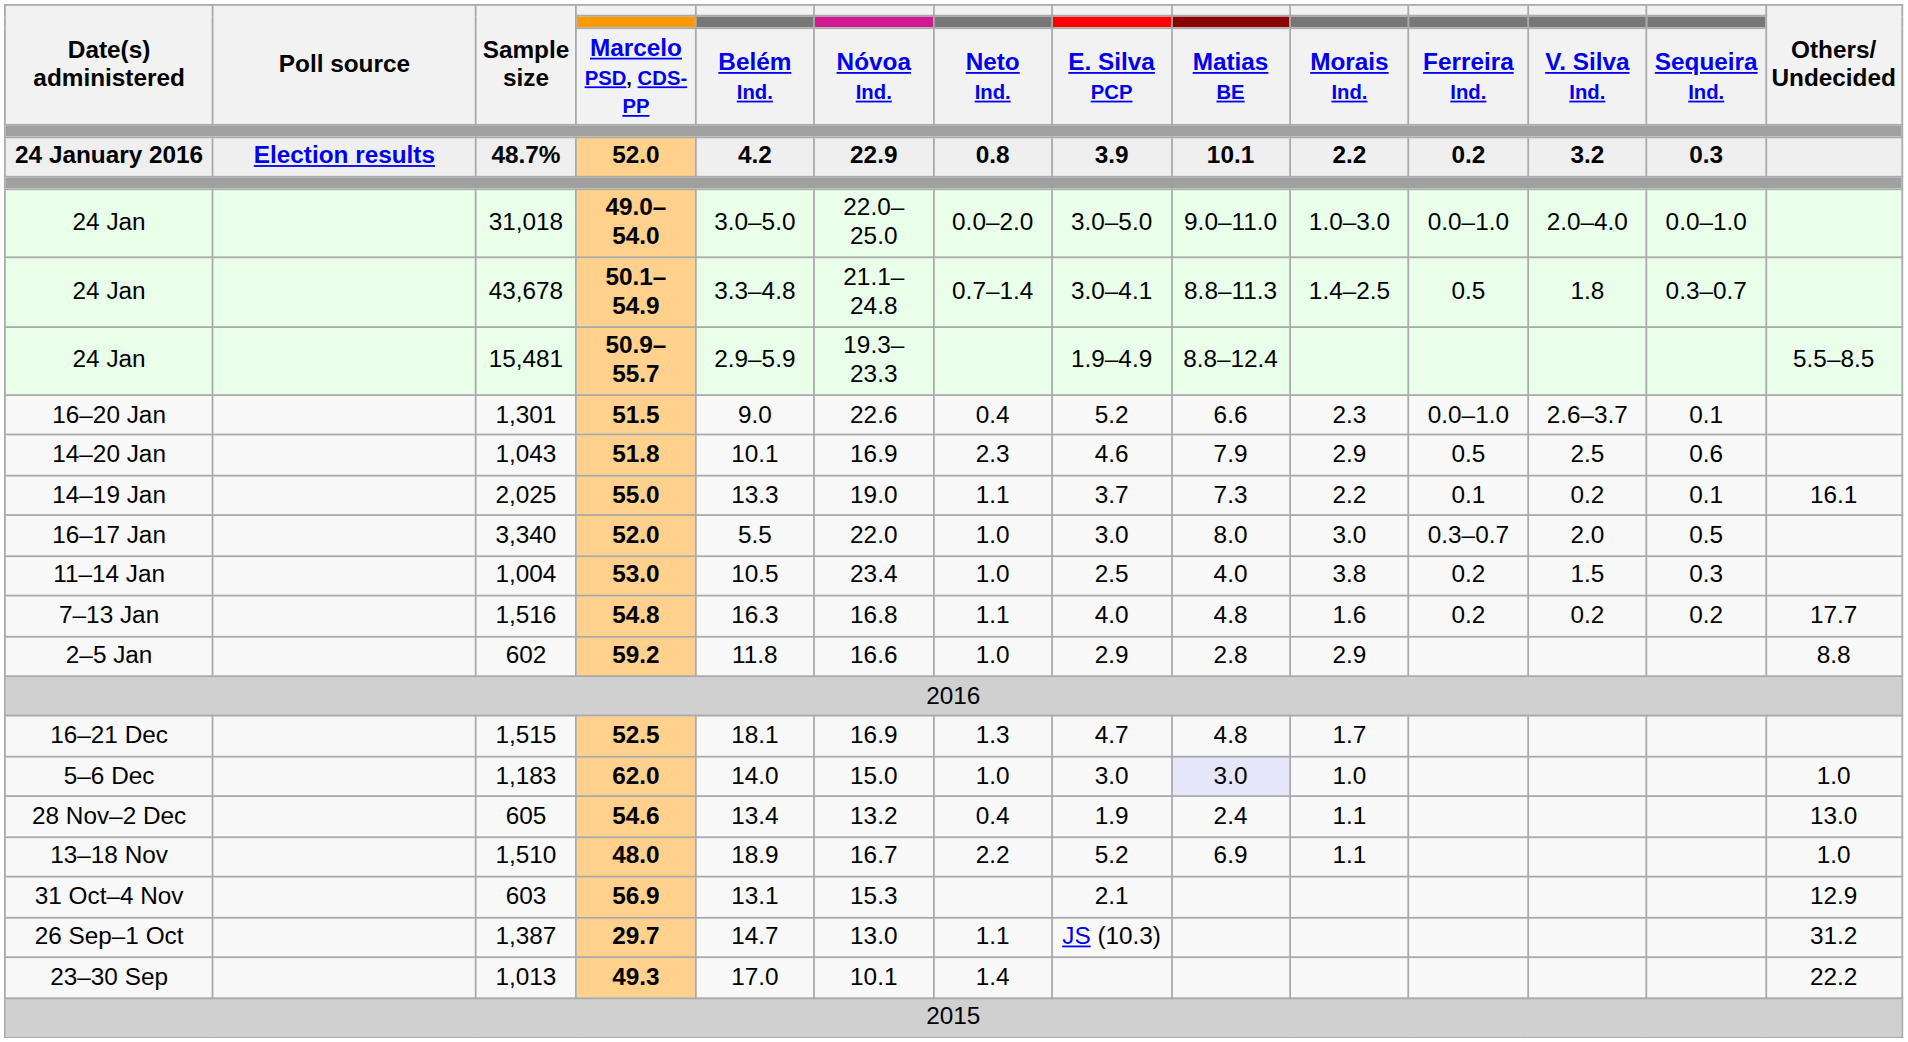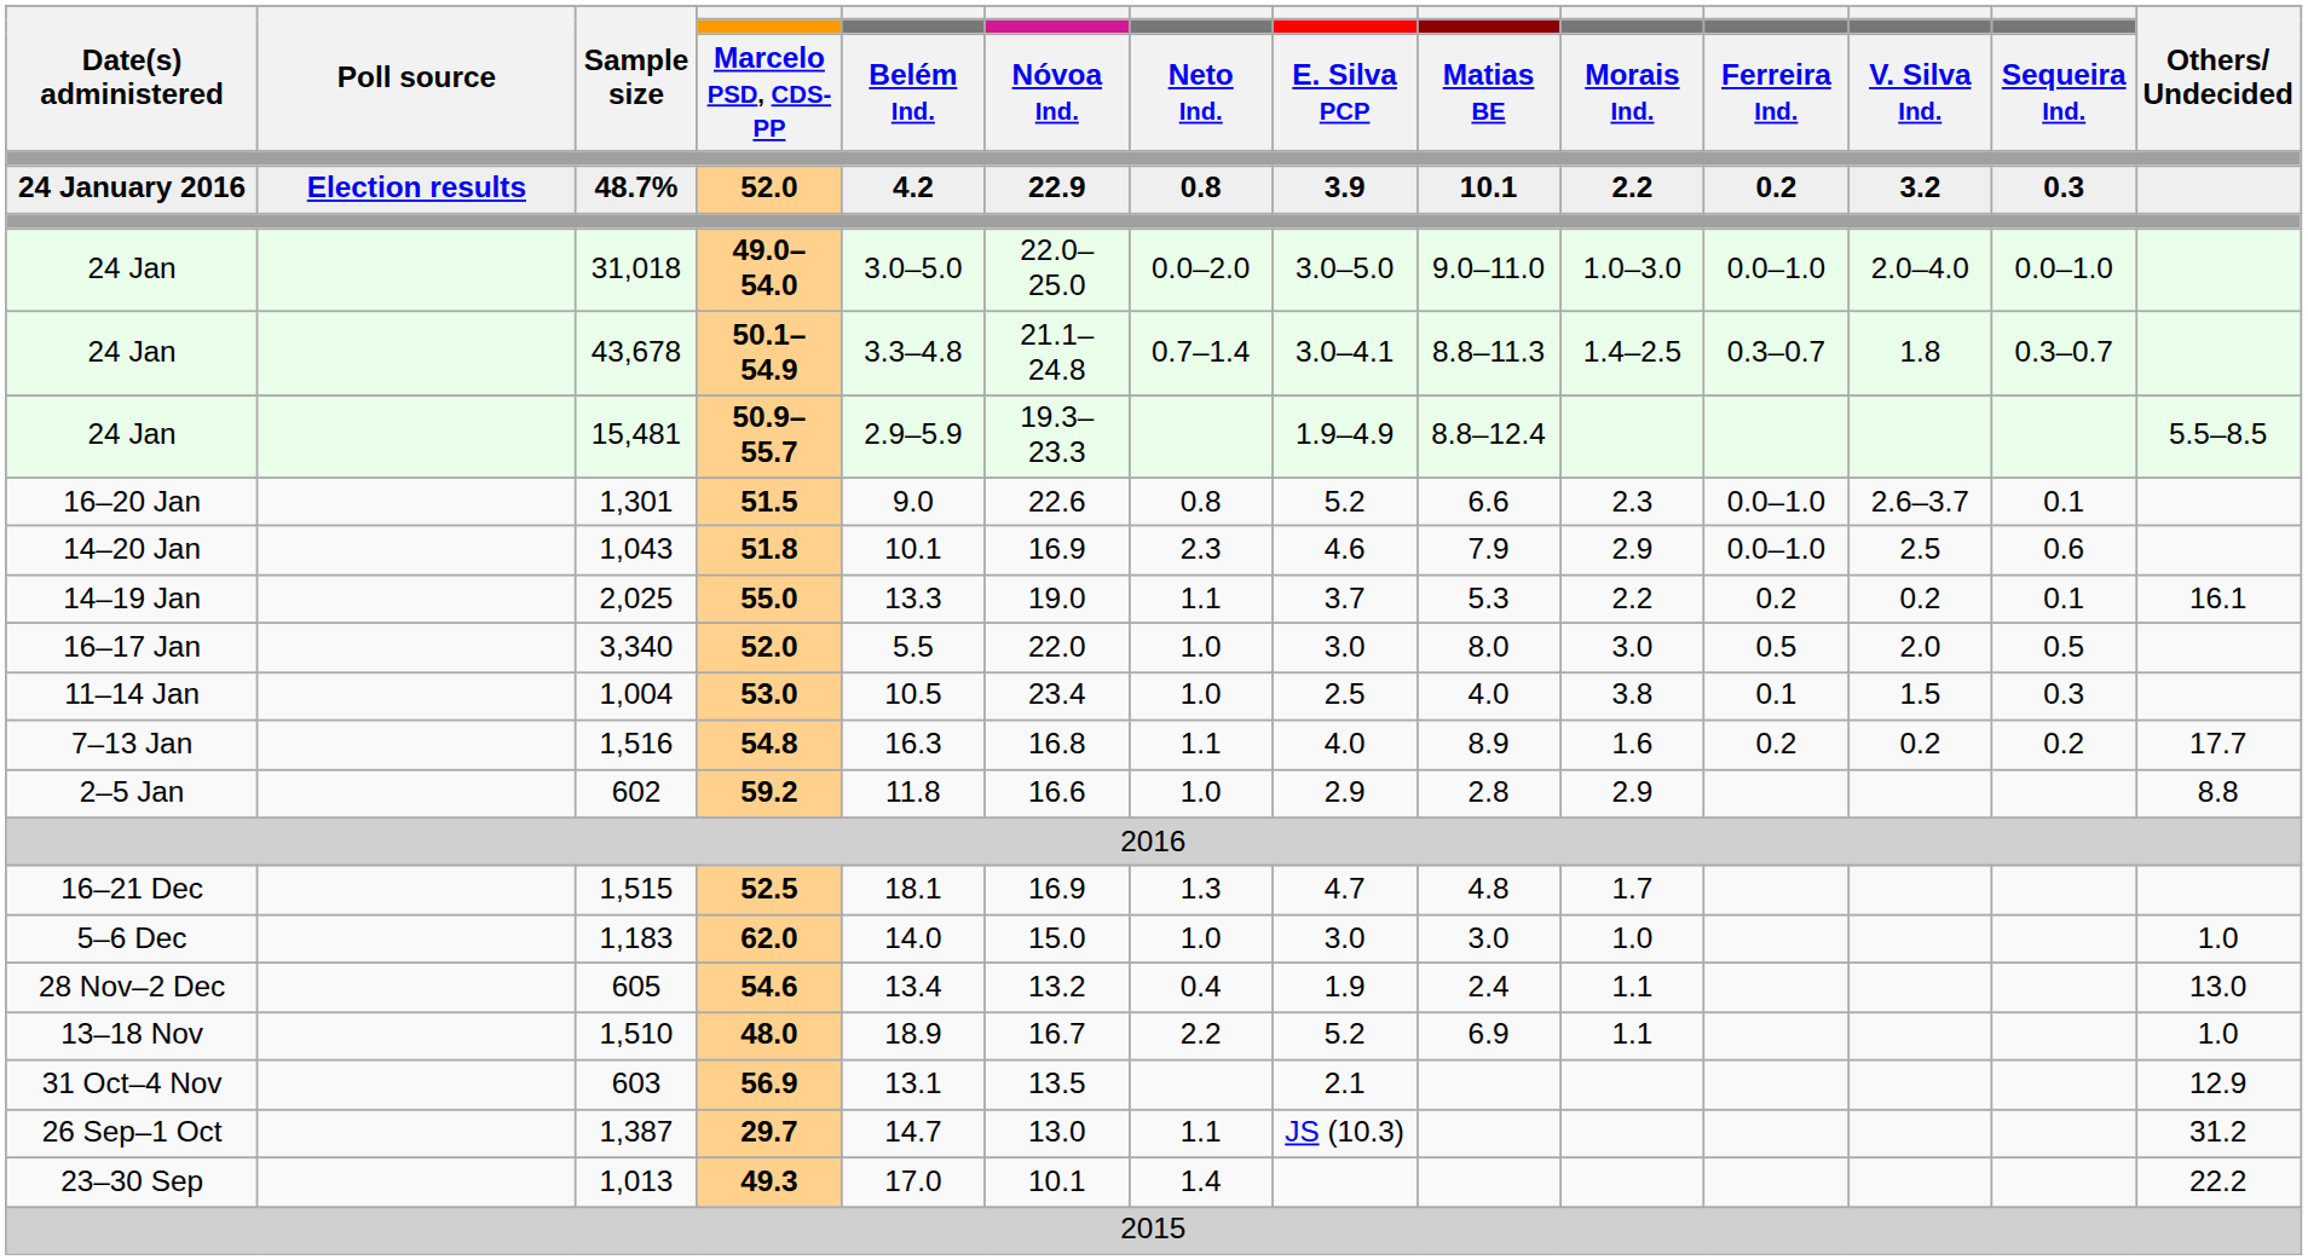43,678 | column 11: 0.5 -> 0.3–0.7
1,301 | column 7: 0.4 -> 0.8
1,043 | column 11: 0.5 -> 0.0–1.0
2,025 | column 9: 7.3 -> 5.3
2,025 | column 11: 0.1 -> 0.2
3,340 | column 11: 0.3–0.7 -> 0.5
1,004 | column 11: 0.2 -> 0.1
1,516 | column 9: 4.8 -> 8.9
1,183 | column 9: lavender background -> no background
603 | column 6: 15.3 -> 13.5
